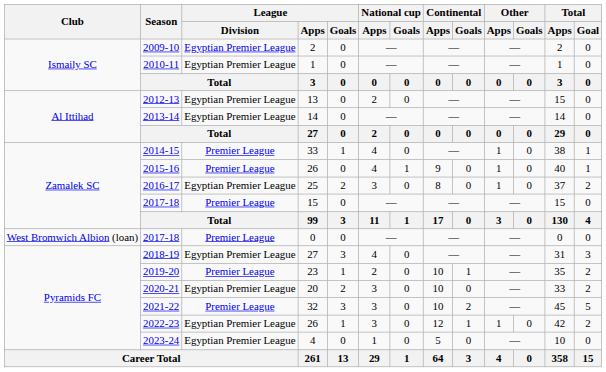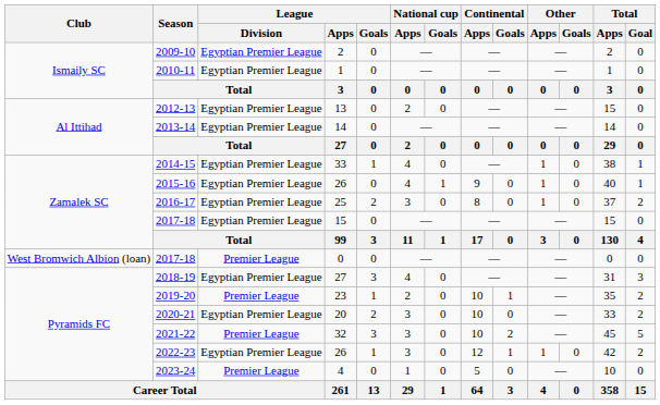2014-15 | League / Division: Premier League -> Egyptian Premier League
2015-16 | League / Division: Premier League -> Egyptian Premier League
2017-18 / 15 | League / Division: Premier League -> Egyptian Premier League
2023-24 | League / Division: Egyptian Premier League -> Premier League
